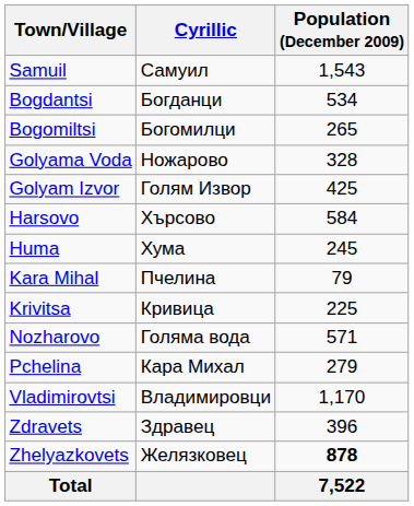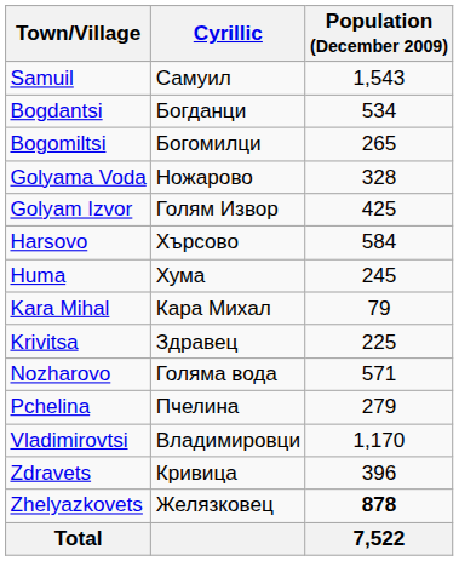Kara Mihal | Cyrillic: Пчелина -> Кара Михал
Krivitsa | Cyrillic: Кривица -> Здравец
Pchelina | Cyrillic: Кара Михал -> Пчелина
Zdravets | Cyrillic: Здравец -> Кривица
